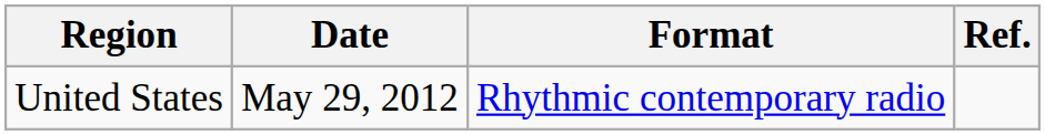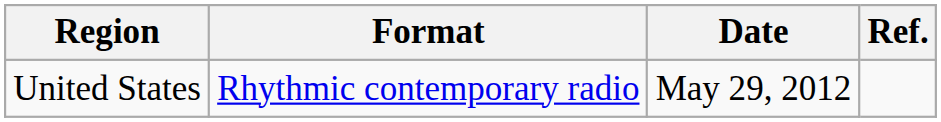columns swapped: Date <-> Format
